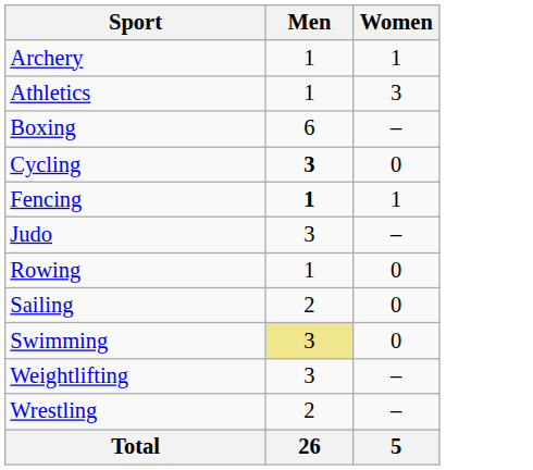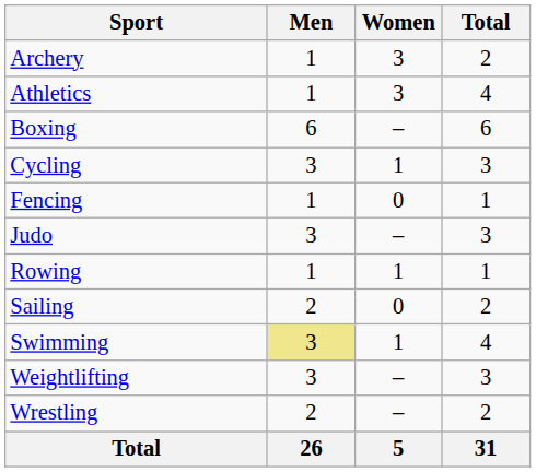+ column: Total | 2 | 4 | 6 | 3 | 1 | 3 | 1 | 2 | 4 | 3 | 2 | 31
Archery | Women: 1 -> 3
Cycling | Men: bold -> normal
Cycling | Women: 0 -> 1
Fencing | Men: bold -> normal
Fencing | Women: 1 -> 0
Rowing | Women: 0 -> 1
Swimming | Women: 0 -> 1
